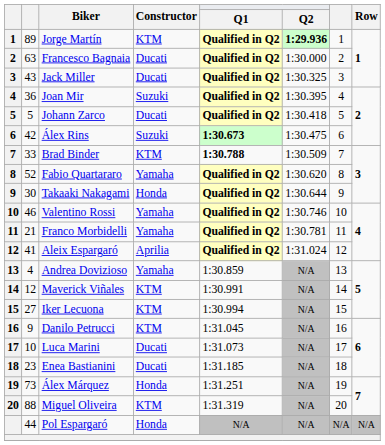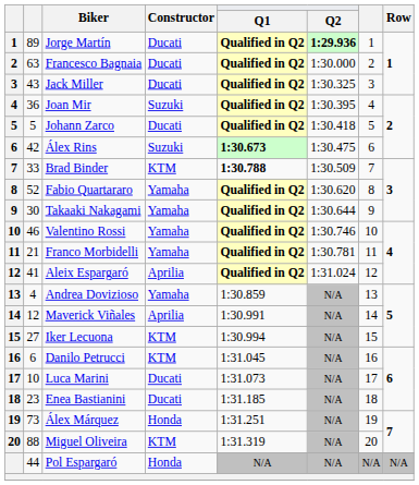Jorge Martín | Constructor: KTM -> Ducati
Takaaki Nakagami | Constructor: Honda -> Yamaha
Maverick Viñales | Constructor: KTM -> Aprilia
Danilo Petrucci | column 2: 9 -> 6
